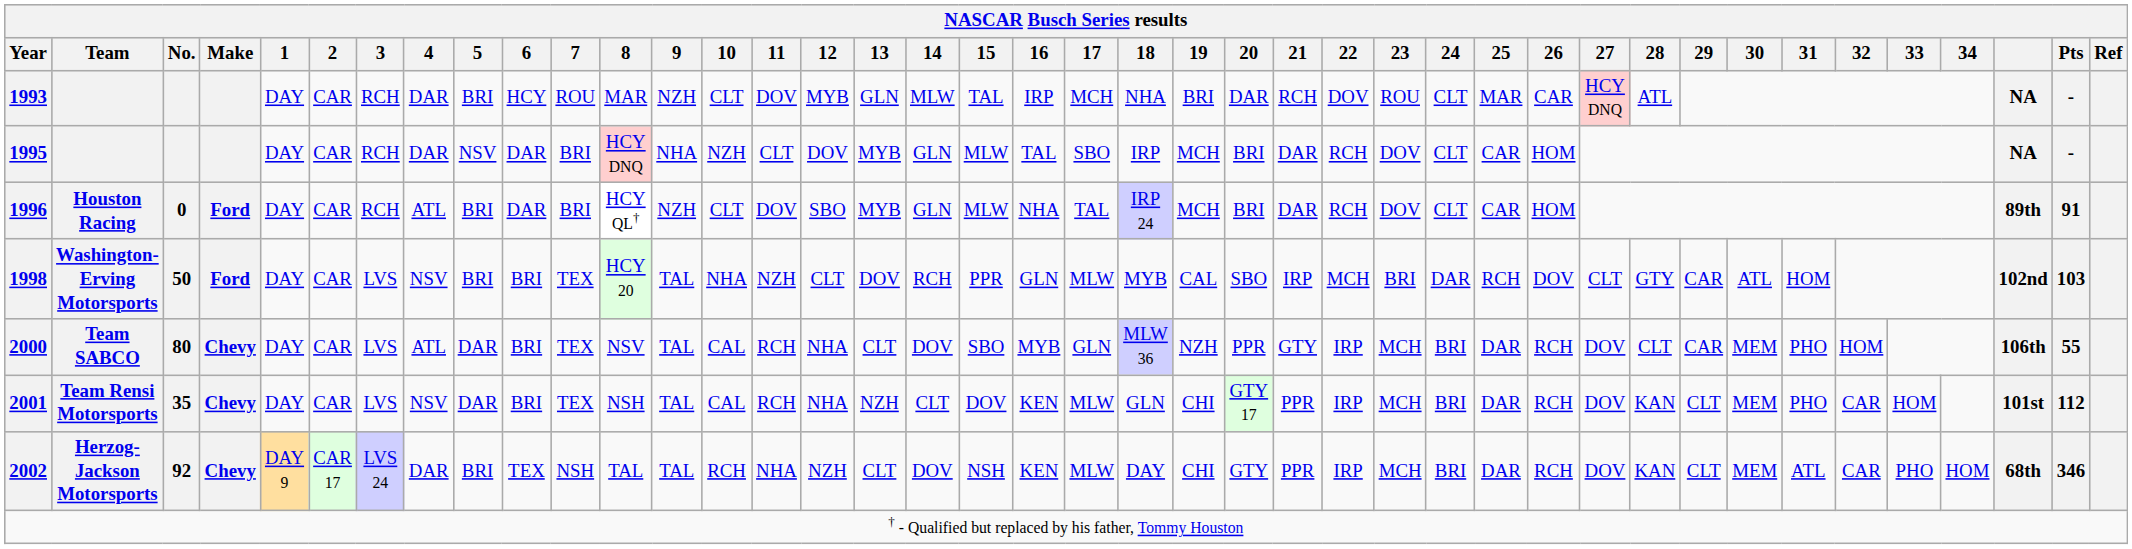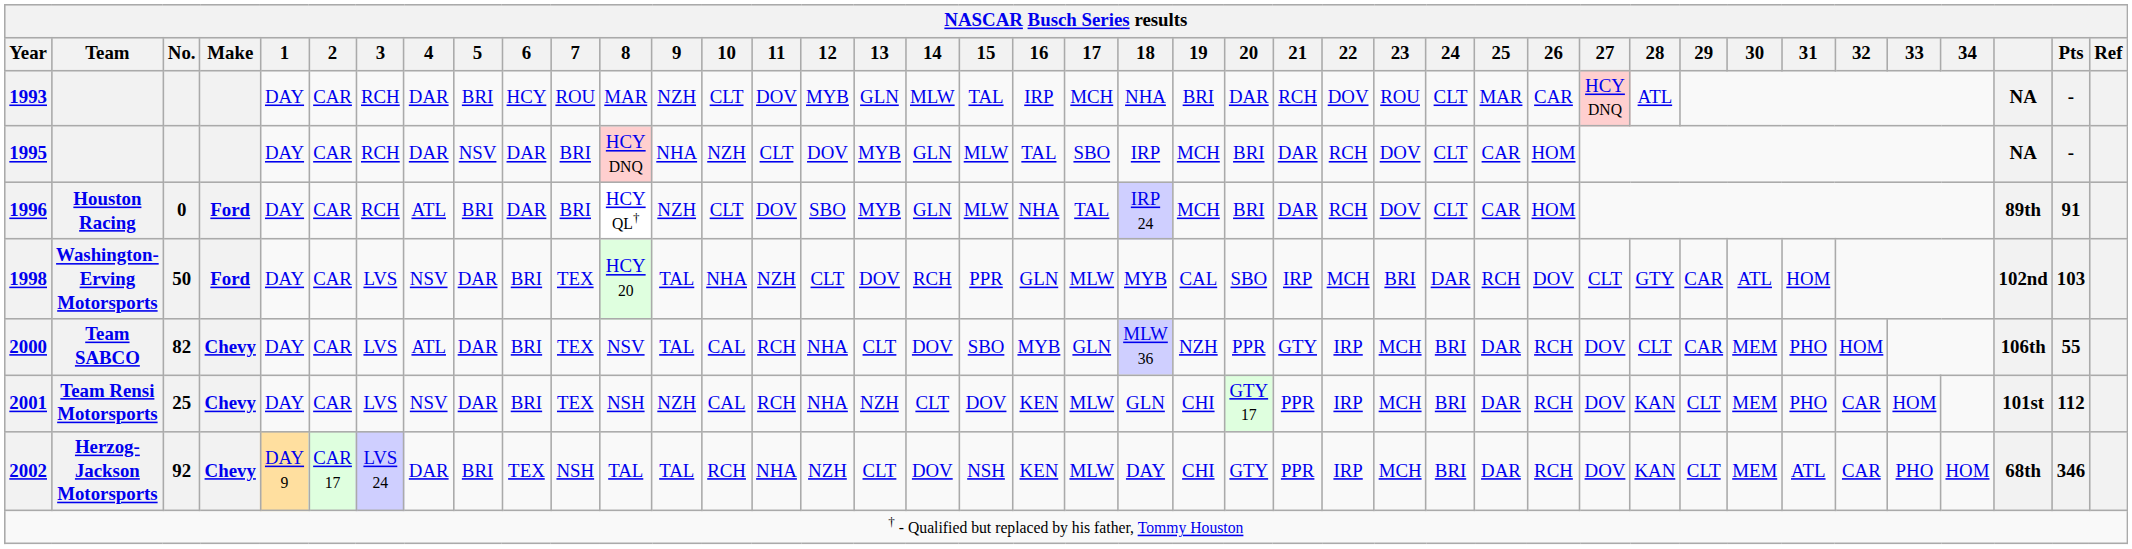1998 | 5: BRI -> DAR
2000 | No.: 80 -> 82
2001 | No.: 35 -> 25
2001 | 9: TAL -> NZH
